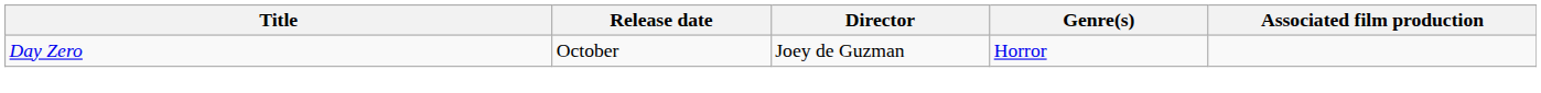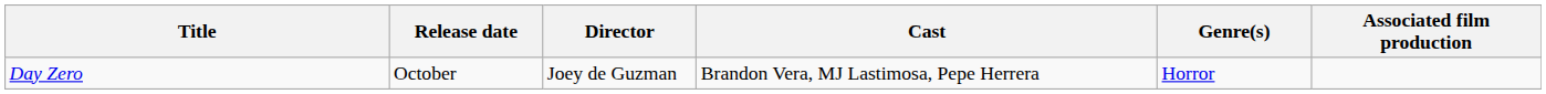+ column: Cast | Brandon Vera, MJ Lastimosa, Pepe Herrera
